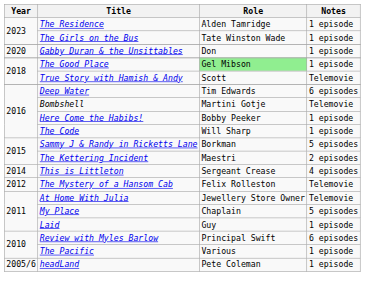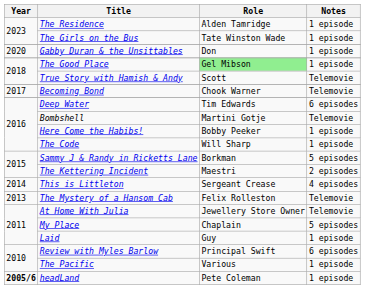+ row: 2017 | Becoming Bond | Chook Warner | Telemovie
The Mystery of a Hansom Cab | Year: 2012 -> 2013
headLand | Year: normal -> bold
